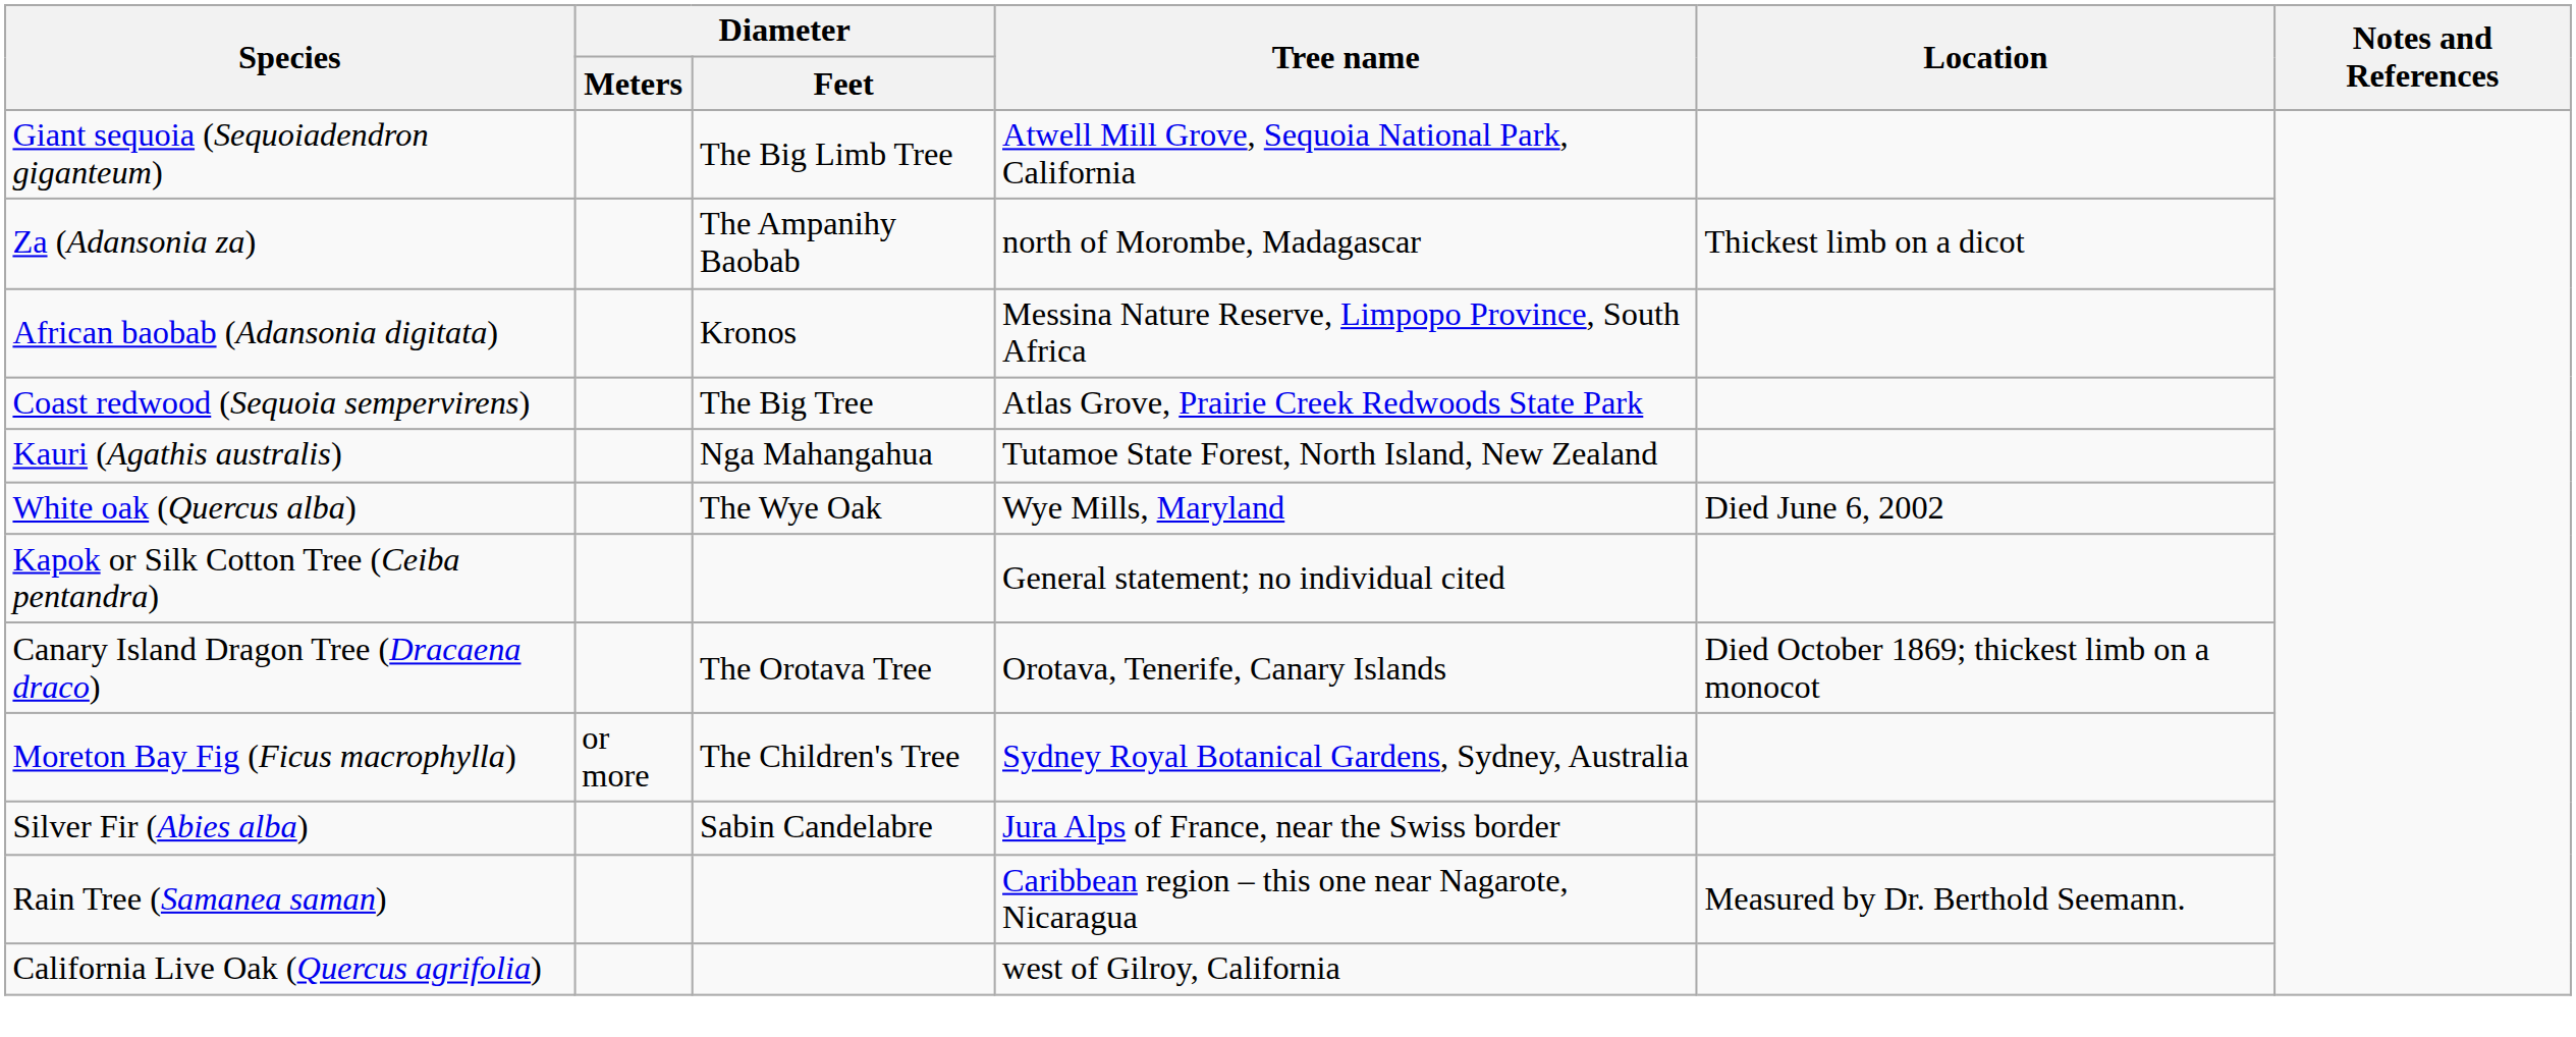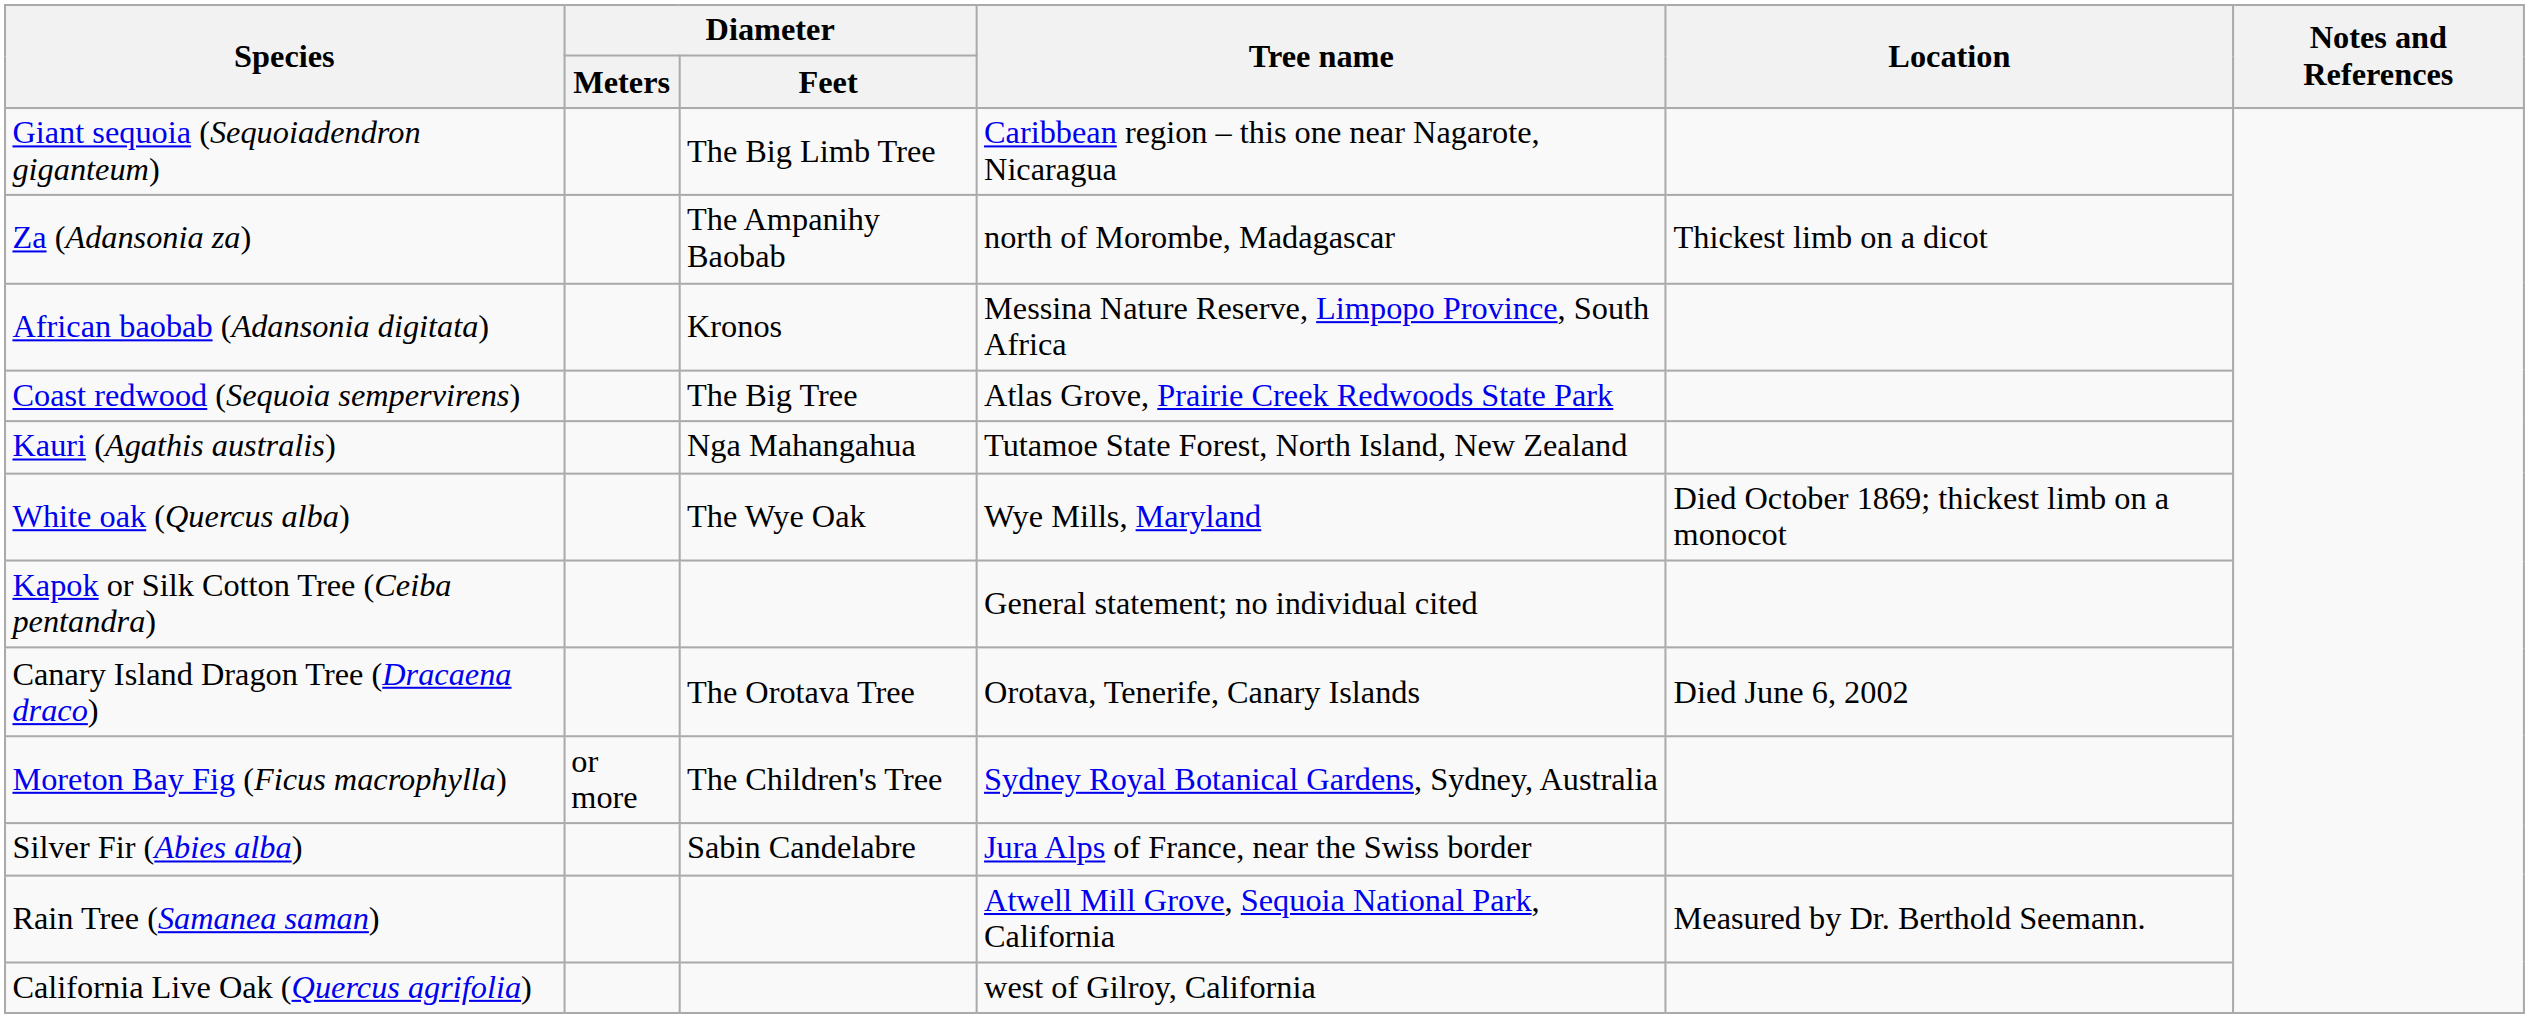Giant sequoia (Sequoiadendron giganteum) | Tree name: Atwell Mill Grove, Sequoia National Park, California -> Caribbean region – this one near Nagarote, Nicaragua
White oak (Quercus alba) | Location: Died June 6, 2002 -> Died October 1869; thickest limb on a monocot
Canary Island Dragon Tree (Dracaena draco) | Location: Died October 1869; thickest limb on a monocot -> Died June 6, 2002
Rain Tree (Samanea saman) | Tree name: Caribbean region – this one near Nagarote, Nicaragua -> Atwell Mill Grove, Sequoia National Park, California
